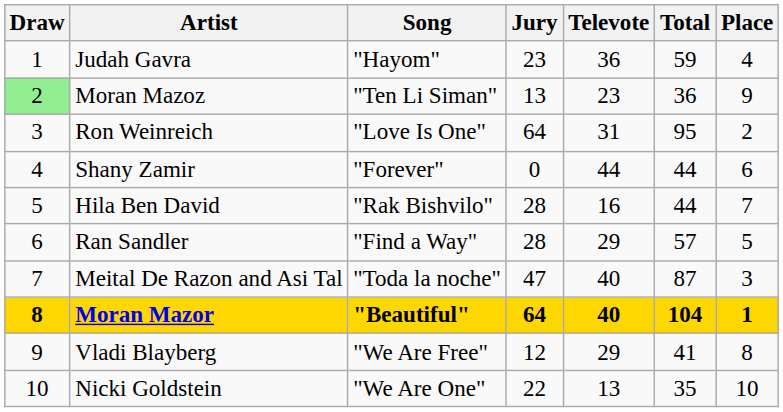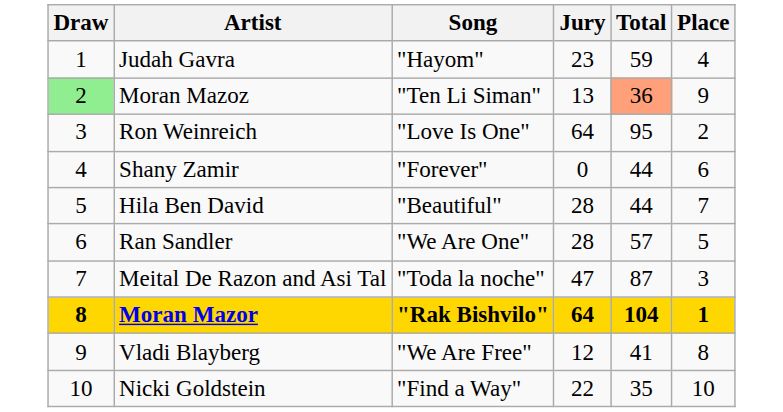- column: Televote | 36 | 23 | 31 | 44 | 16 | 29 | 40 | 40 | 29 | 13
Moran Mazoz | Total: no background -> lightsalmon background
Hila Ben David | Song: "Rak Bishvilo" -> "Beautiful"
Ran Sandler | Song: "Find a Way" -> "We Are One"
Moran Mazor | Song: "Beautiful" -> "Rak Bishvilo"
Nicki Goldstein | Song: "We Are One" -> "Find a Way"
